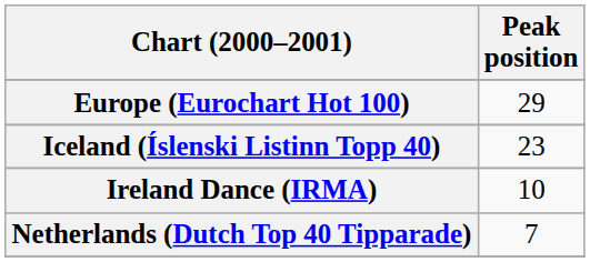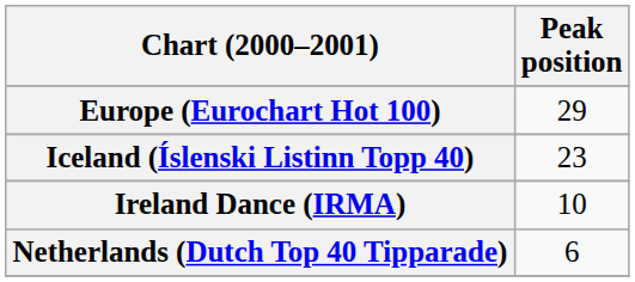Netherlands (Dutch Top 40 Tipparade) | Peak position: 7 -> 6
